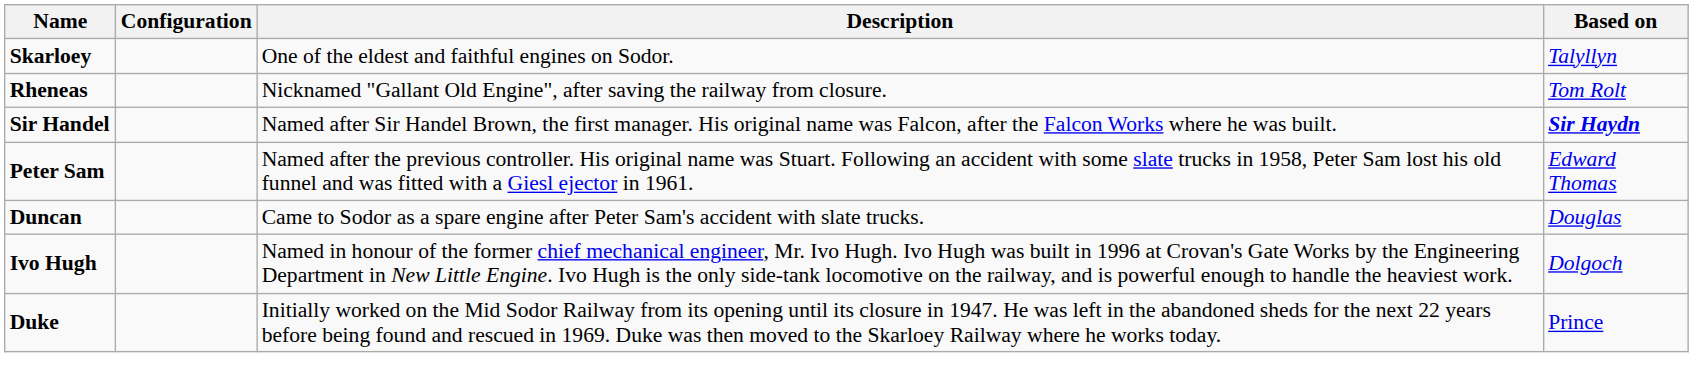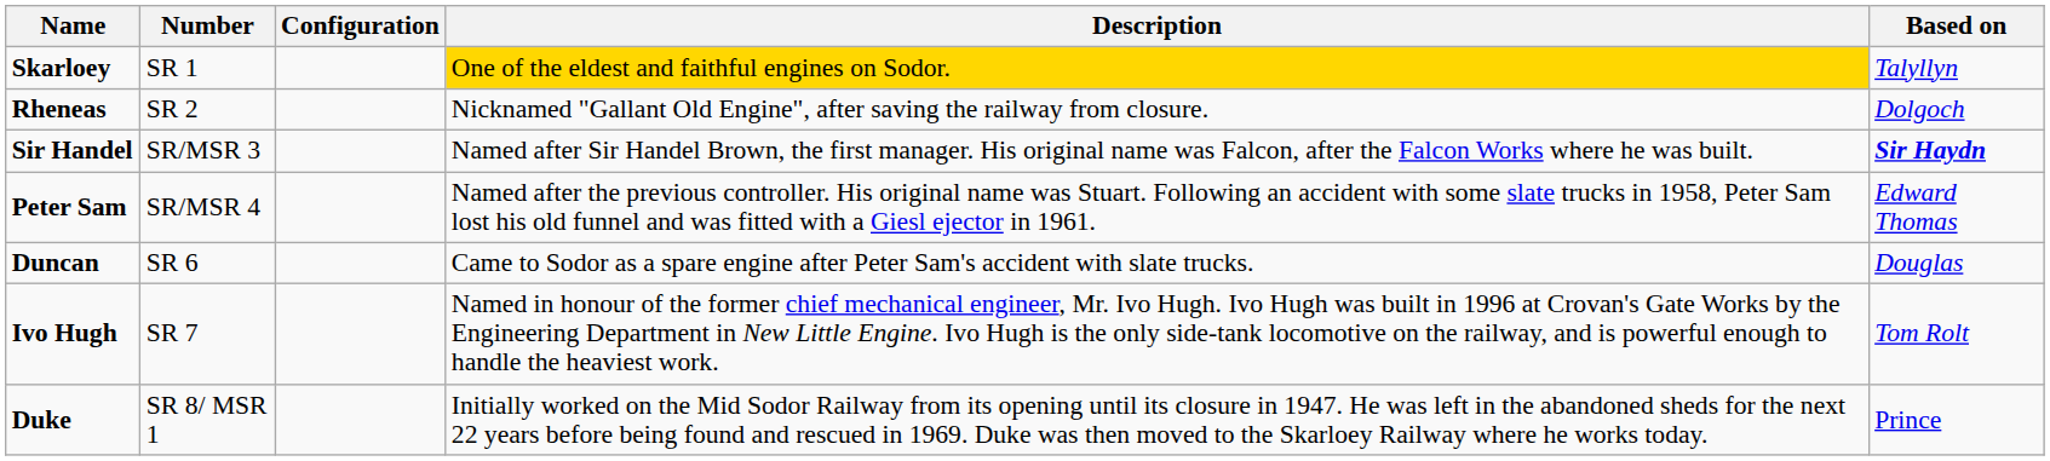+ column: Number | SR 1 | SR 2 | SR/MSR 3 | SR/MSR 4 | SR 6 | SR 7 | SR 8/ MSR 1
Skarloey | Description: no background -> gold background
Rheneas | Based on: Tom Rolt -> Dolgoch
Ivo Hugh | Based on: Dolgoch -> Tom Rolt
